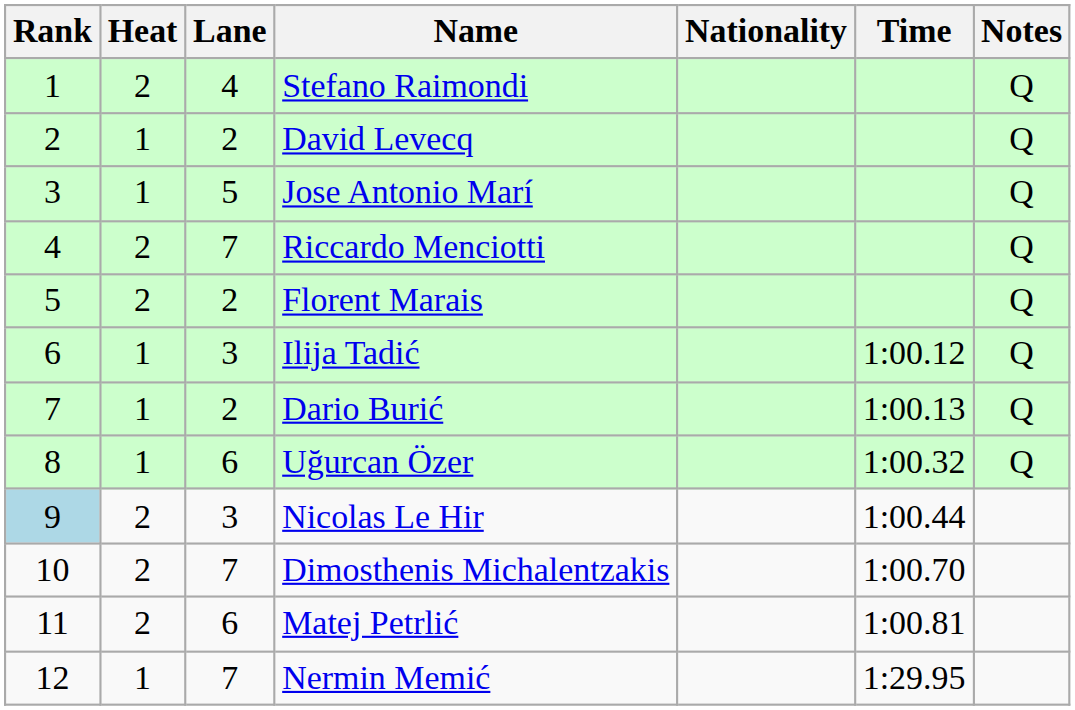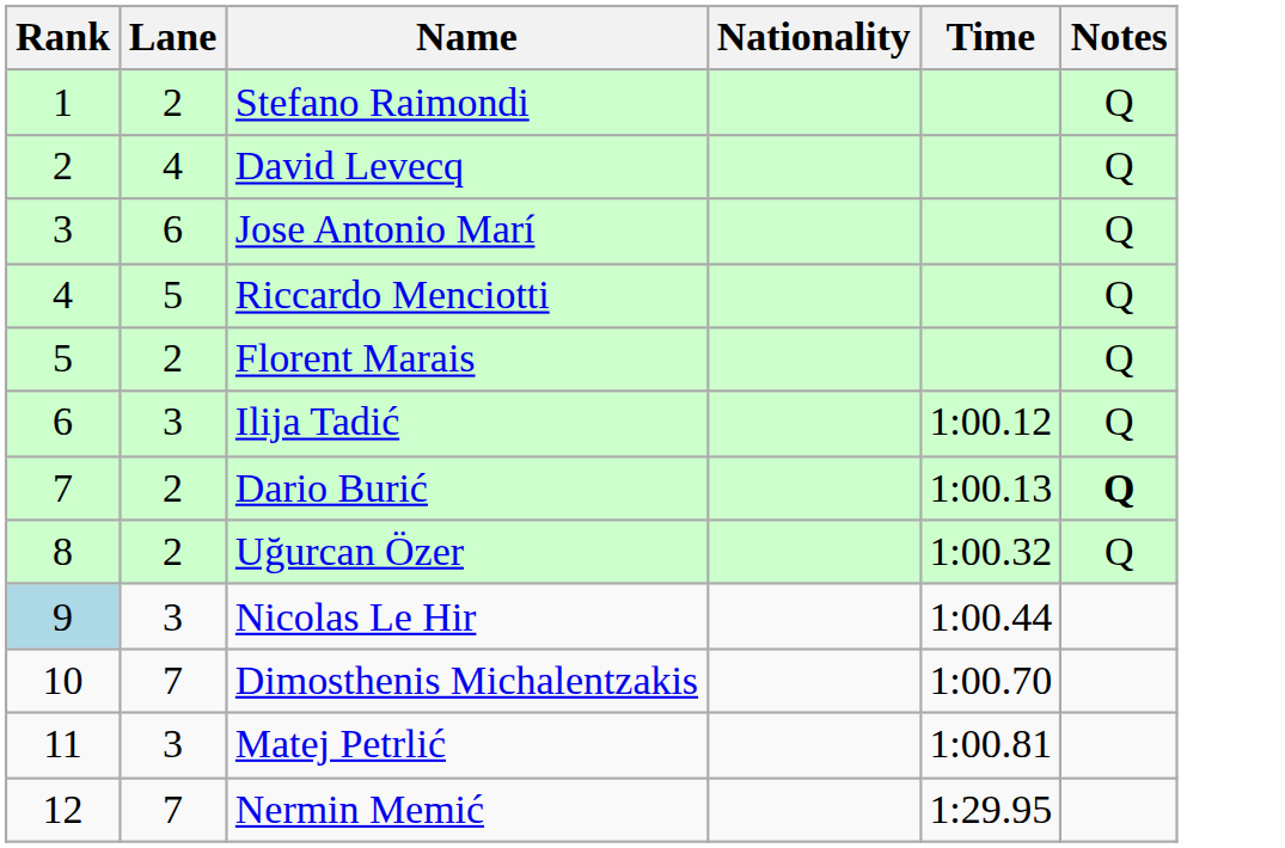- column: Heat | 2 | 1 | 1 | 2 | 2 | 1 | 1 | 1 | 2 | 2 | 2 | 1
Stefano Raimondi | Lane: 4 -> 2
David Levecq | Lane: 2 -> 4
Jose Antonio Marí | Lane: 5 -> 6
Riccardo Menciotti | Lane: 7 -> 5
Dario Burić | Notes: normal -> bold
Uğurcan Özer | Lane: 6 -> 2
Matej Petrlić | Lane: 6 -> 3
